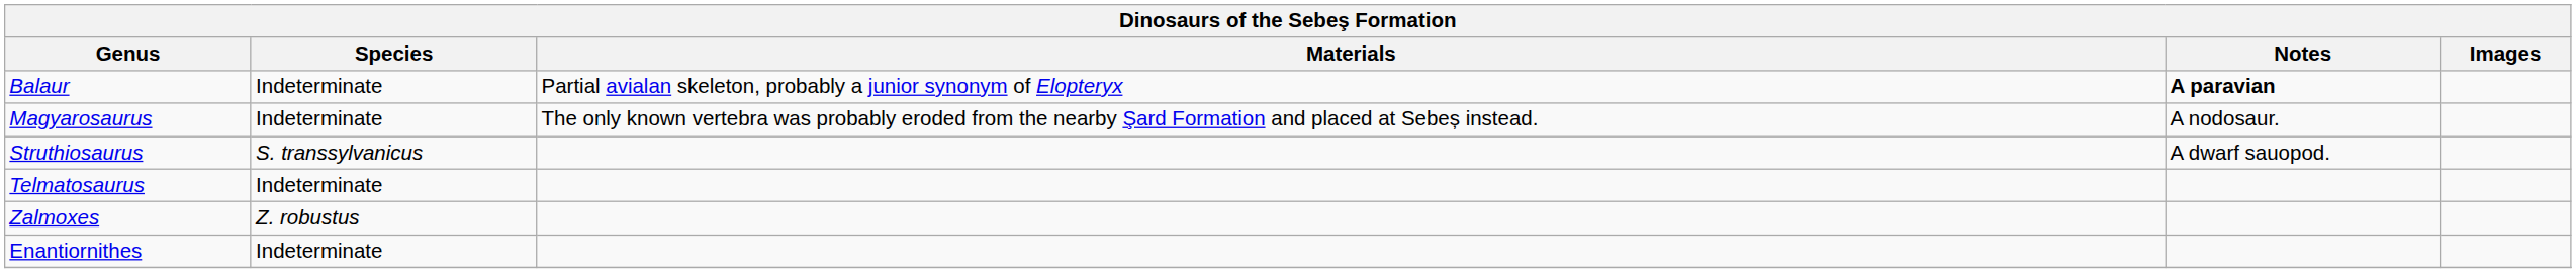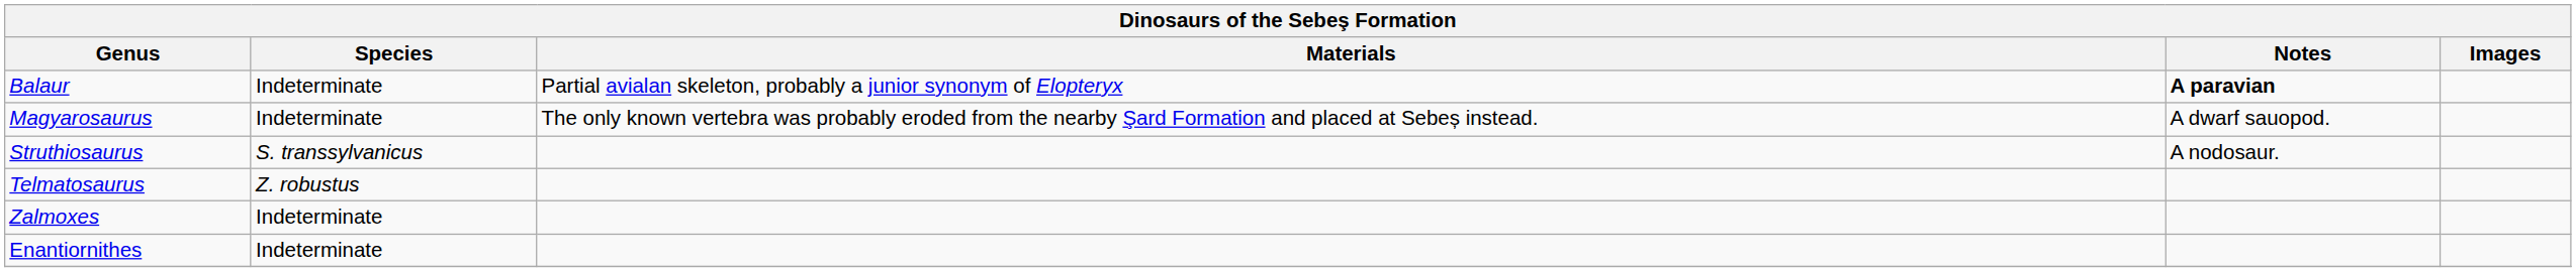Magyarosaurus | Notes: A nodosaur. -> A dwarf sauopod.
Struthiosaurus | Notes: A dwarf sauopod. -> A nodosaur.
Telmatosaurus | Species: Indeterminate -> Z. robustus
Zalmoxes | Species: Z. robustus -> Indeterminate
